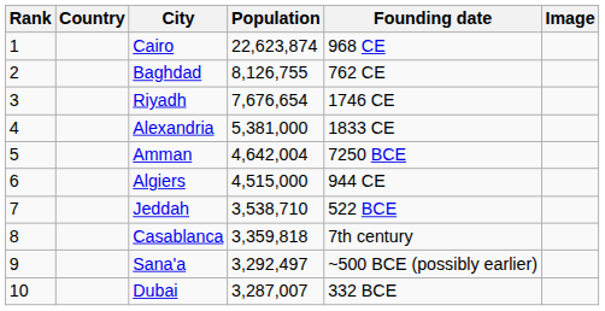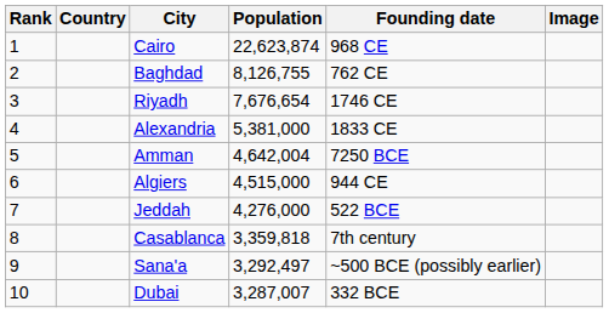Jeddah | Population: 3,538,710 -> 4,276,000
